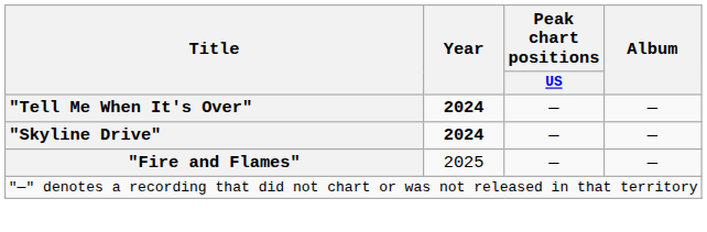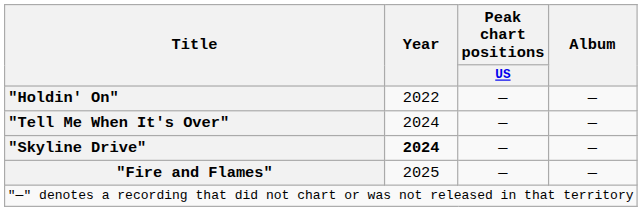+ row: "Holdin' On" | 2022 | — | —
"Tell Me When It's Over" | Year: bold -> normal
